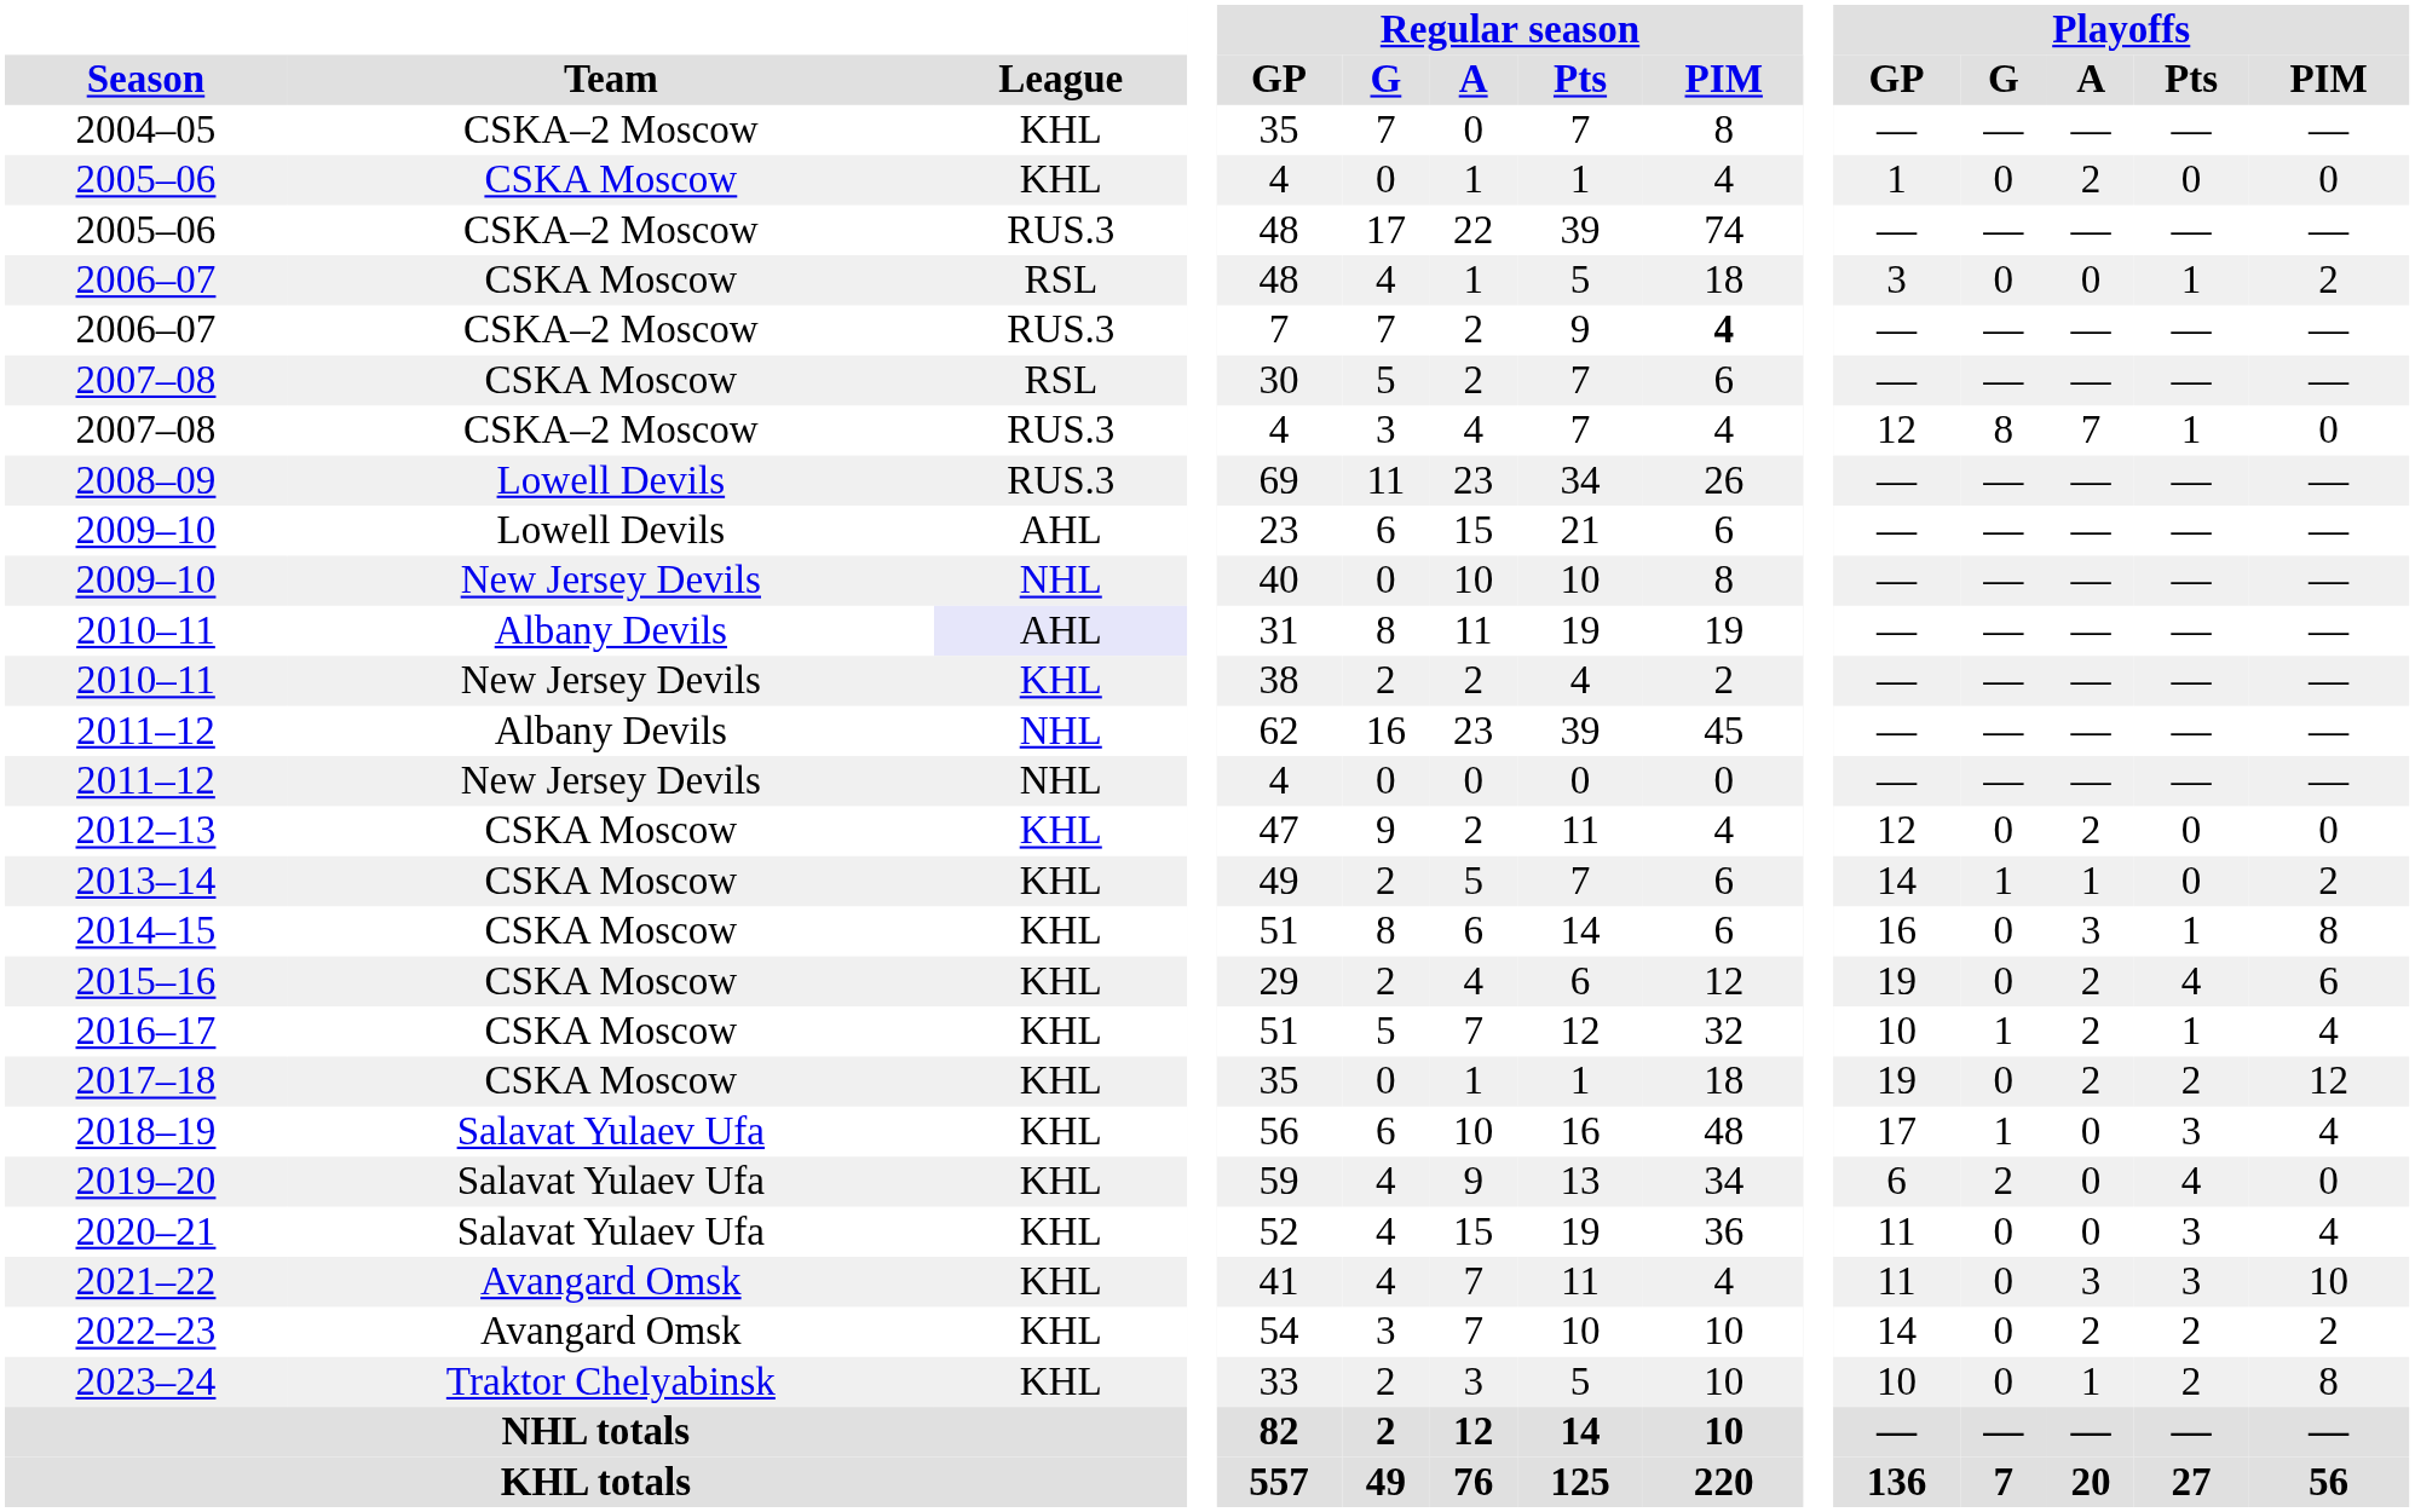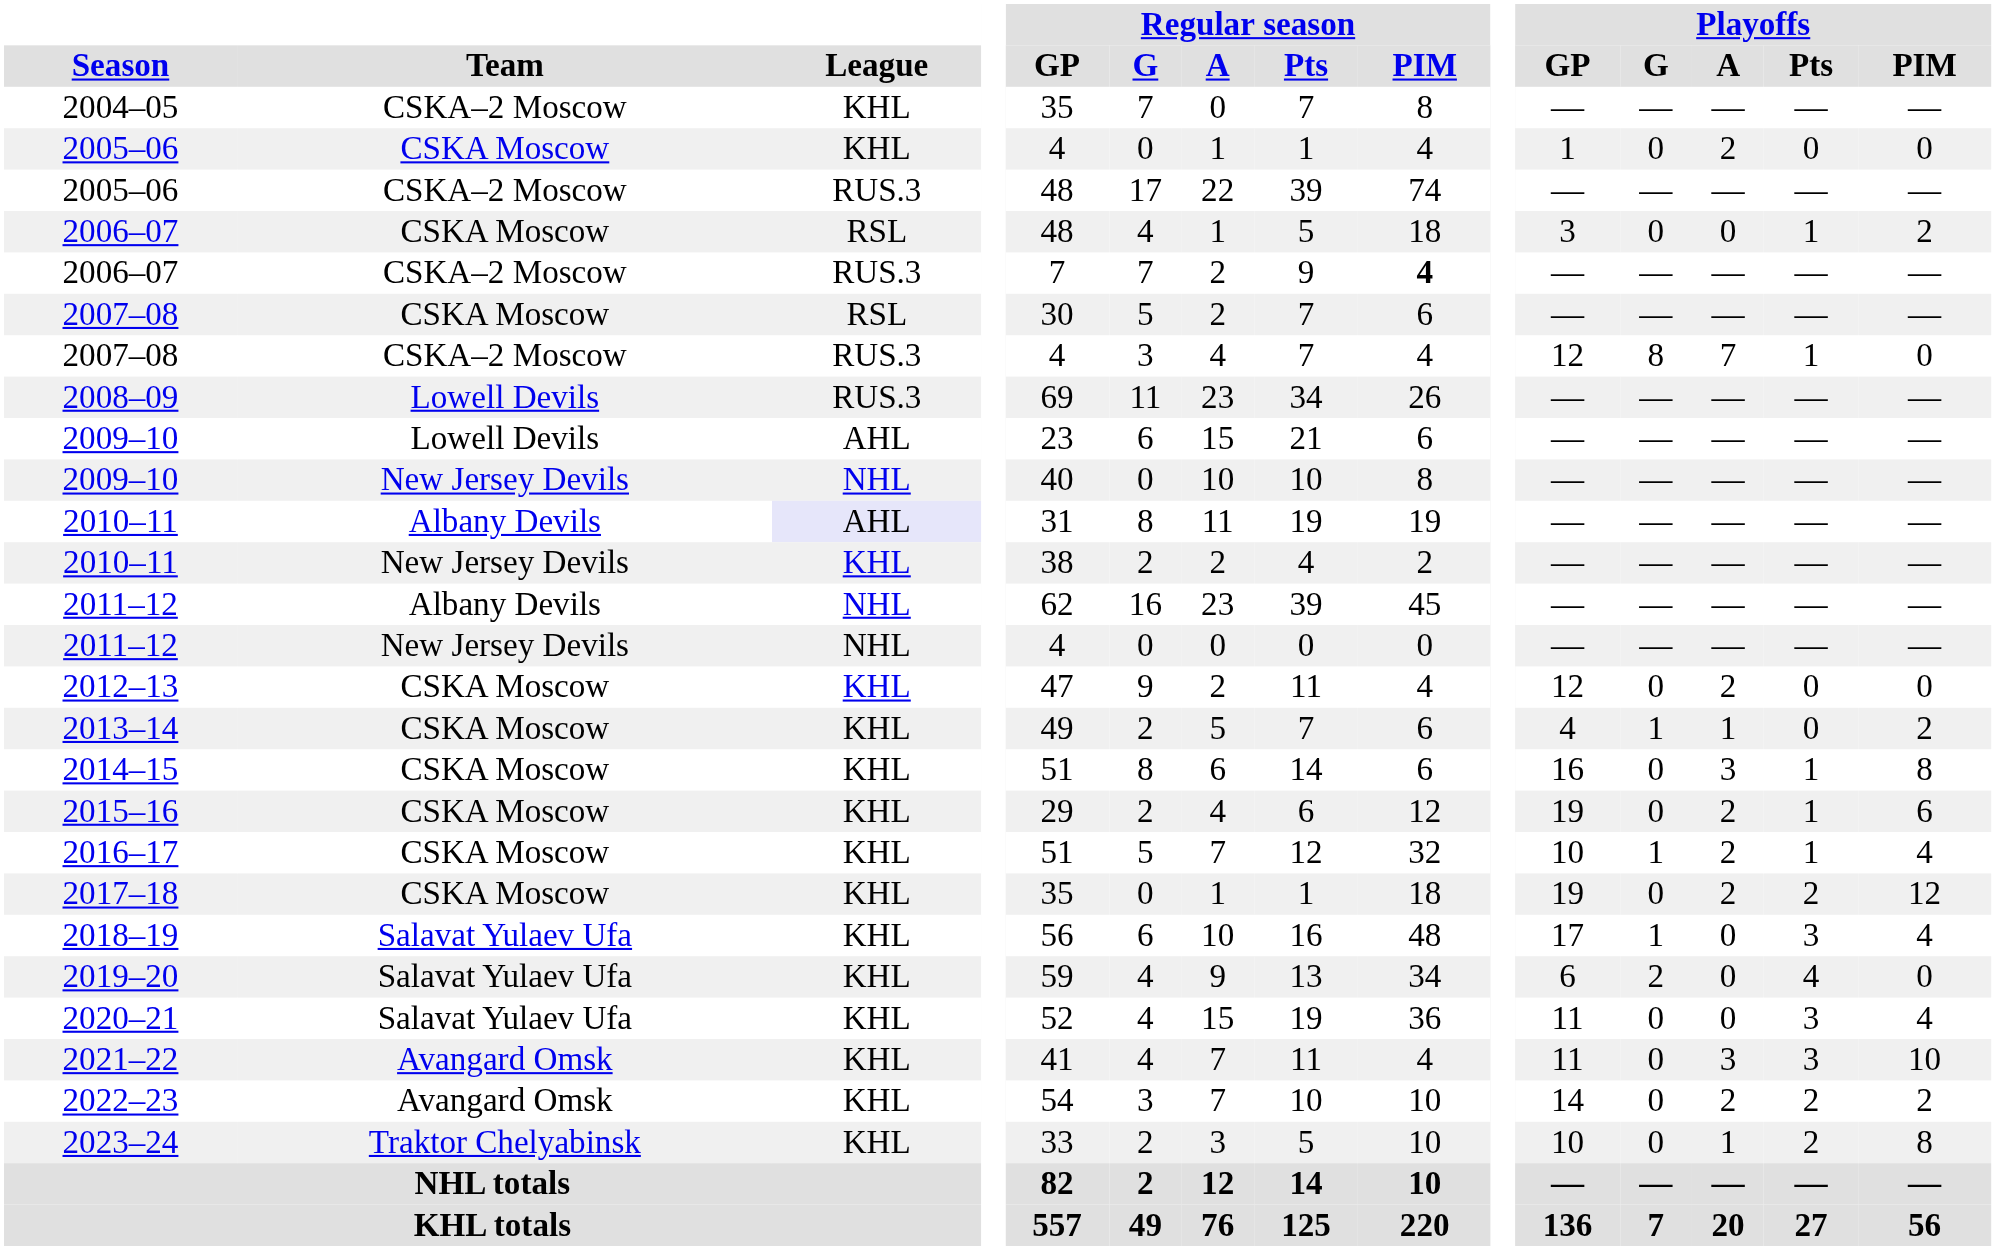2013–14 | Playoffs / GP: 14 -> 4
2015–16 | Playoffs / Pts: 4 -> 1
